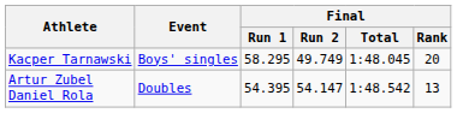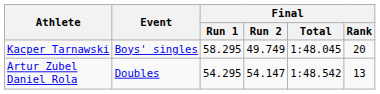Artur Zubel Daniel Rola | Final / Run 1: 54.395 -> 54.295
